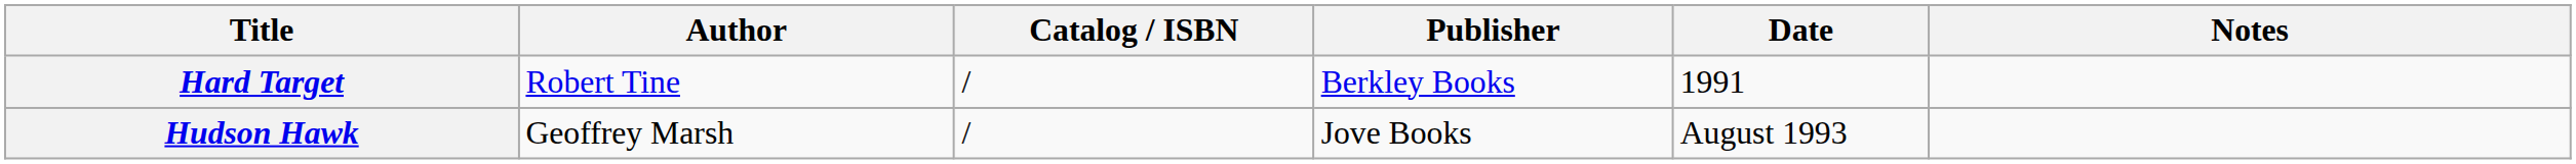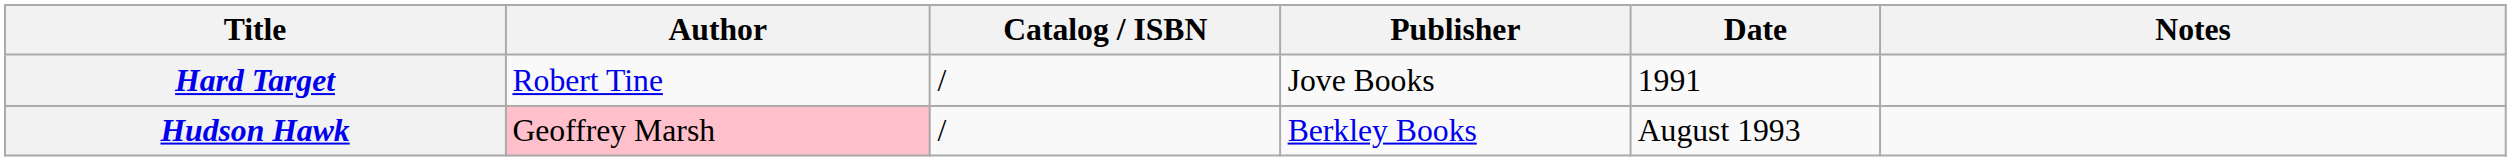Hard Target | Publisher: Berkley Books -> Jove Books
Hudson Hawk | Author: no background -> pink background
Hudson Hawk | Publisher: Jove Books -> Berkley Books
